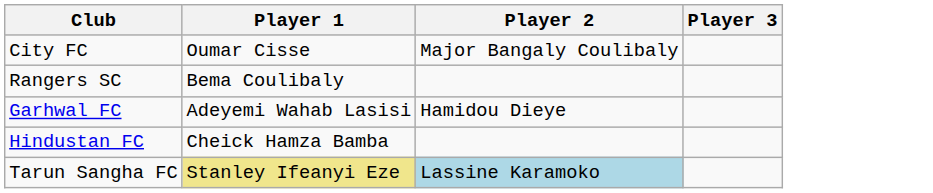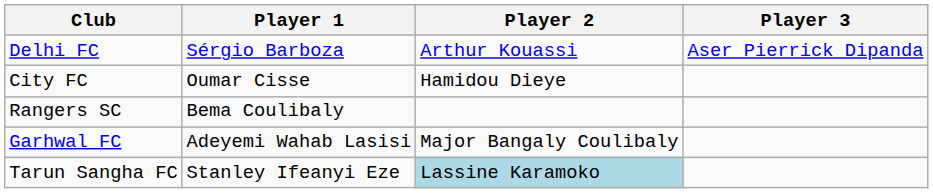+ row: Delhi FC | Sérgio Barboza | Arthur Kouassi | Aser Pierrick Dipanda
City FC | Player 2: Major Bangaly Coulibaly -> Hamidou Dieye
Garhwal FC | Player 2: Hamidou Dieye -> Major Bangaly Coulibaly
- row: Hindustan FC | Cheick Hamza Bamba
Tarun Sangha FC | Player 1: khaki background -> no background
